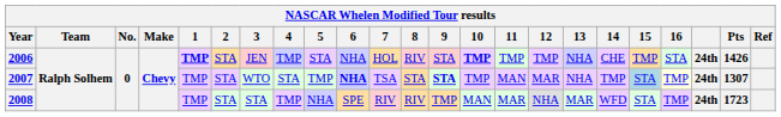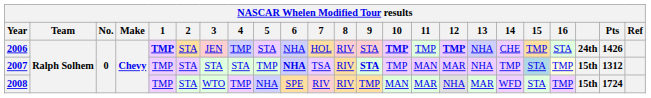2006 | 12: normal -> bold
2007 | 3: WTO -> STA
2007 | 8: STA -> RIV
2007 | column 21: 24th -> 15th
2007 | Pts: 1307 -> 1312
2008 | 3: STA -> WTO
2008 | column 21: 24th -> 15th
2008 | Pts: 1723 -> 1724
